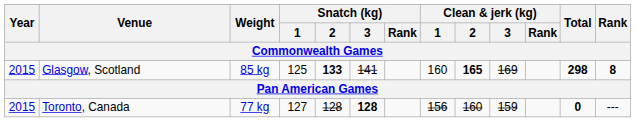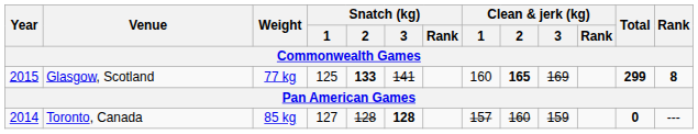Glasgow, Scotland | Weight: 85 kg -> 77 kg
Glasgow, Scotland | Total: 298 -> 299
Toronto, Canada | Year: 2015 -> 2014
Toronto, Canada | Weight: 77 kg -> 85 kg
Toronto, Canada | Clean & jerk (kg) / 1: 156 -> 157
